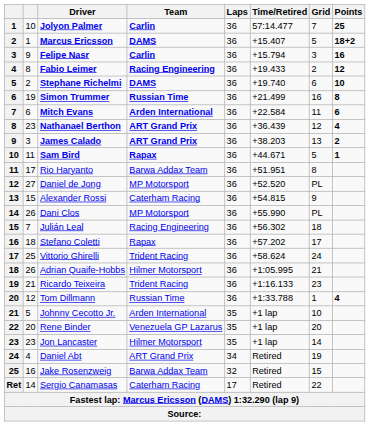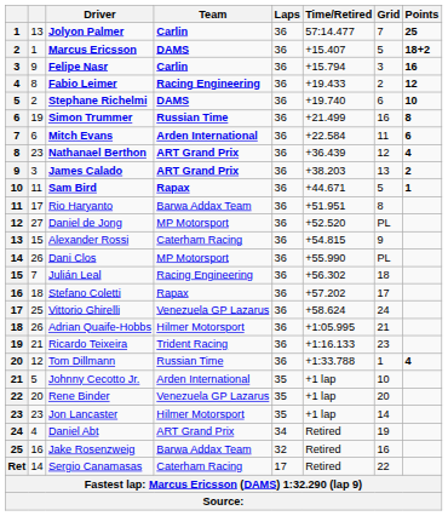Jolyon Palmer | column 2: 10 -> 13
Vittorio Ghirelli | Team: Trident Racing -> Venezuela GP Lazarus
Jake Rosenzweig | Grid: 15 -> 16
